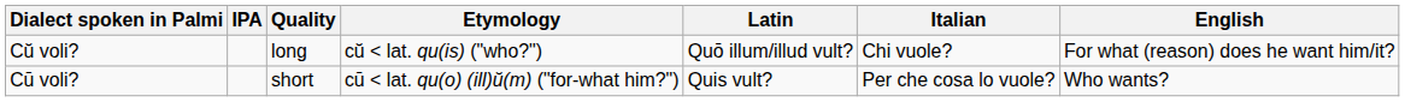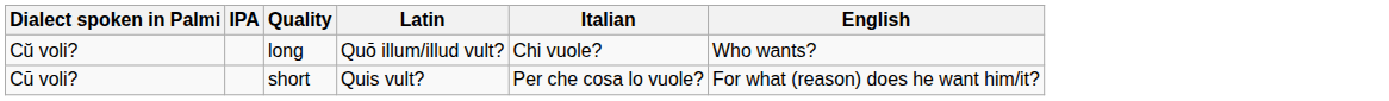- column: Etymology | cŭ < lat. qu(is) ("who?") | cū < lat. qu(o) (ill)ŭ(m) ("for-what him?")
Cŭ voli? | English: For what (reason) does he want him/it? -> Who wants?
Cū voli? | English: Who wants? -> For what (reason) does he want him/it?
